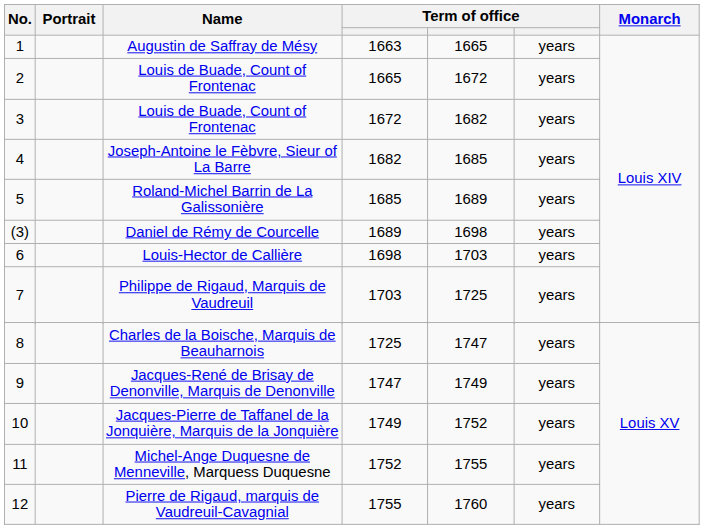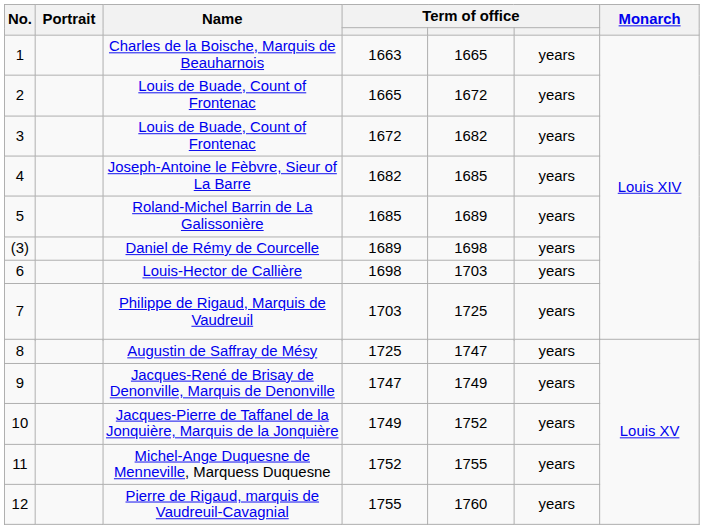1 | Name: Augustin de Saffray de Mésy -> Charles de la Boische, Marquis de Beauharnois
8 | Name: Charles de la Boische, Marquis de Beauharnois -> Augustin de Saffray de Mésy
